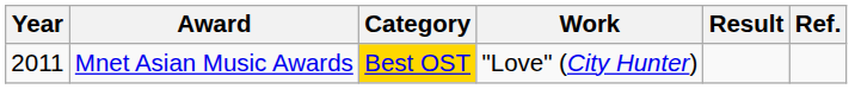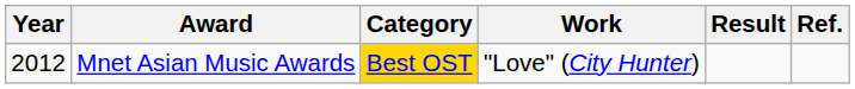Mnet Asian Music Awards | Year: 2011 -> 2012
